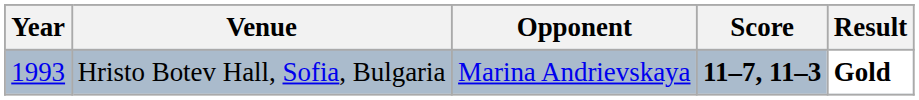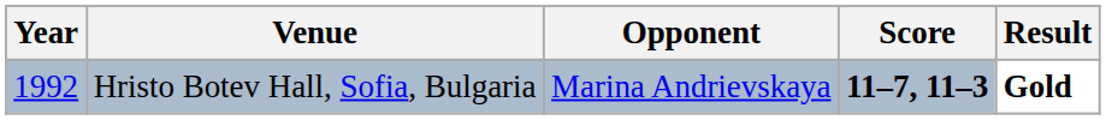Hristo Botev Hall, Sofia, Bulgaria | Year: 1993 -> 1992
